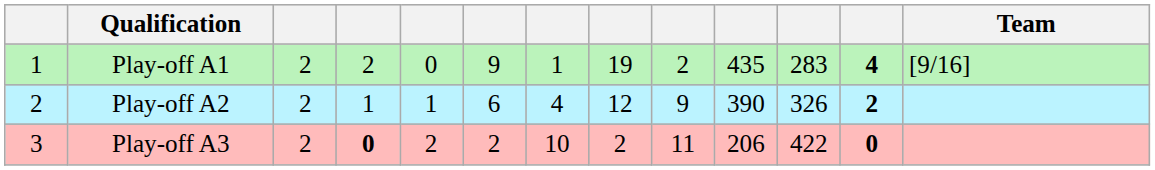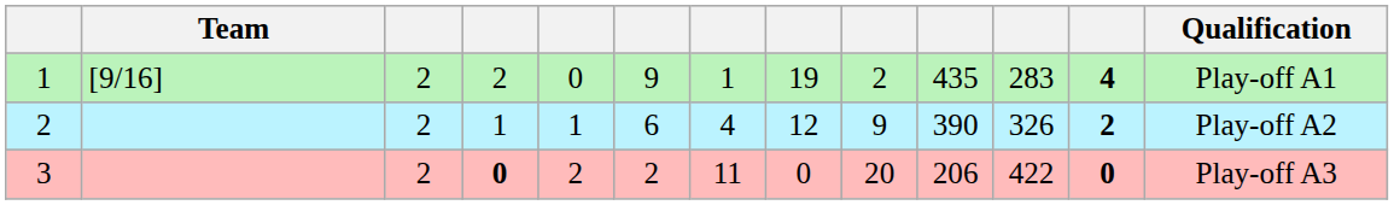columns swapped: Team <-> Qualification
3 | column 7: 10 -> 11
3 | column 8: 2 -> 0
3 | column 9: 11 -> 20
